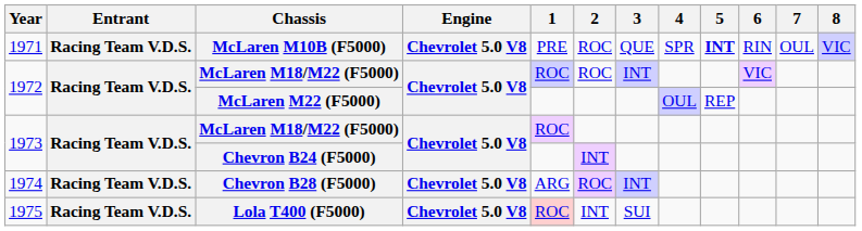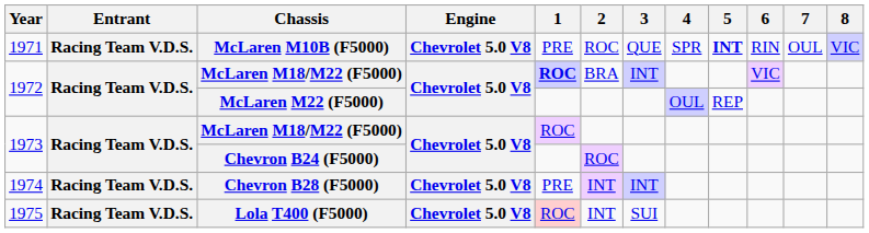1972 / McLaren M18/M22 (F5000) | 1: normal -> bold
1972 / McLaren M18/M22 (F5000) | 2: ROC -> BRA
Chevron B24 (F5000) | 2: INT -> ROC
Chevron B28 (F5000) | 1: ARG -> PRE
Chevron B28 (F5000) | 2: ROC -> INT
